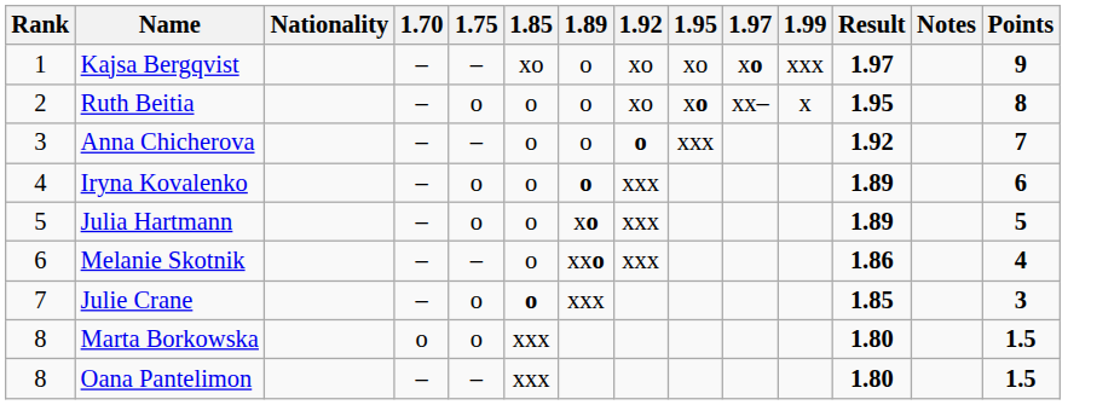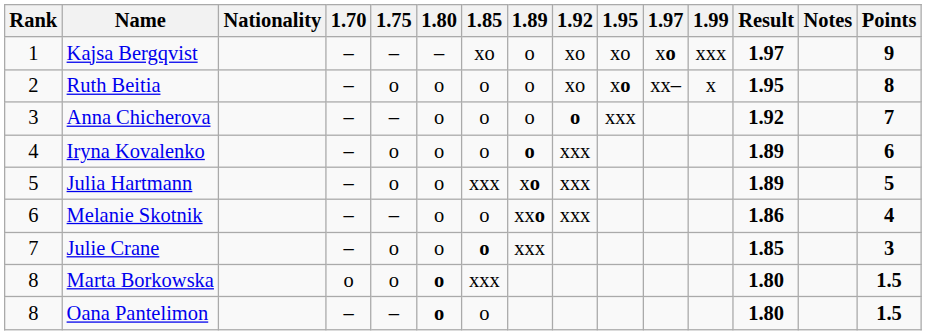+ column: 1.80 | – | o | o | o | o | o | o | o | o
Julia Hartmann | 1.85: o -> xxx
Oana Pantelimon | 1.85: xxx -> o
